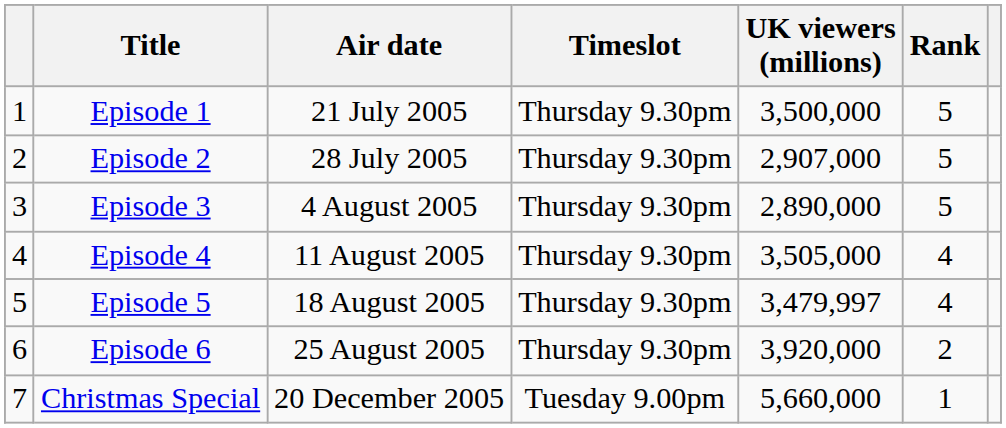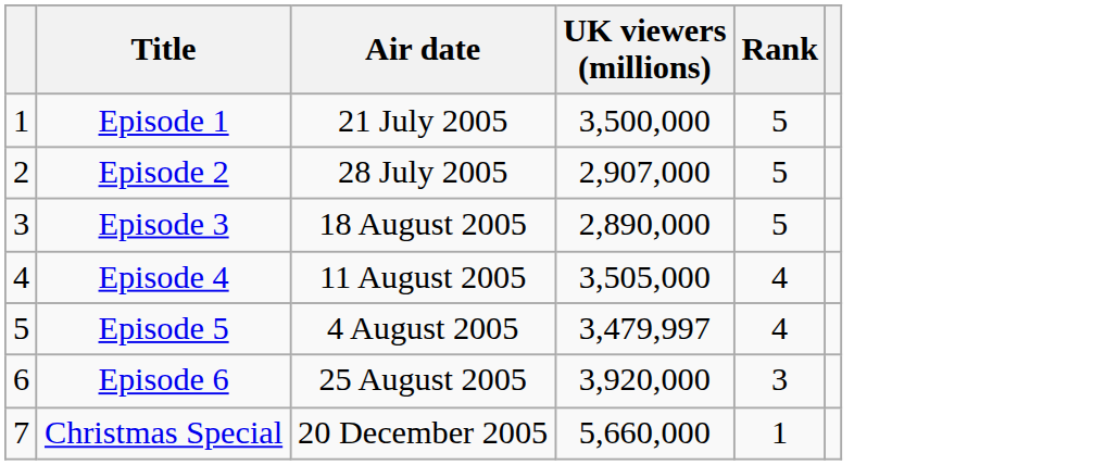- column: Timeslot | Thursday 9.30pm | Thursday 9.30pm | Thursday 9.30pm | Thursday 9.30pm | Thursday 9.30pm | Thursday 9.30pm | Tuesday 9.00pm
Episode 3 | Air date: 4 August 2005 -> 18 August 2005
Episode 5 | Air date: 18 August 2005 -> 4 August 2005
Episode 6 | Rank: 2 -> 3
